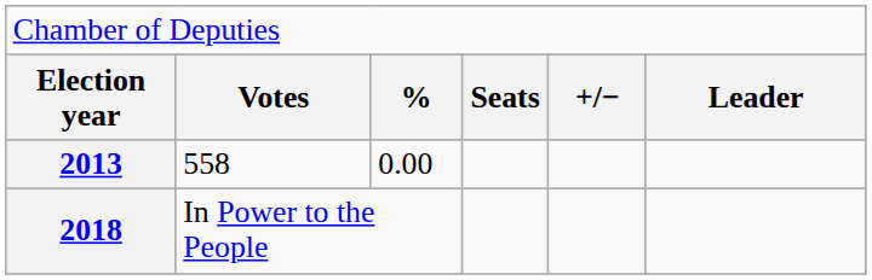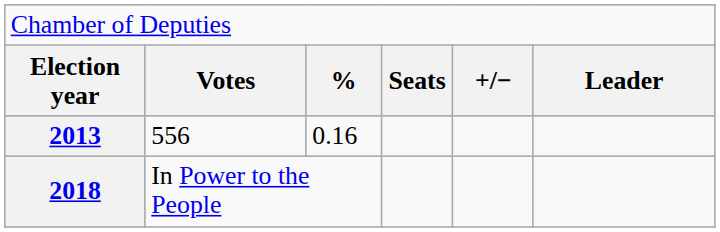2013 | column 2: 558 -> 556
2013 | column 3: 0.00 -> 0.16
